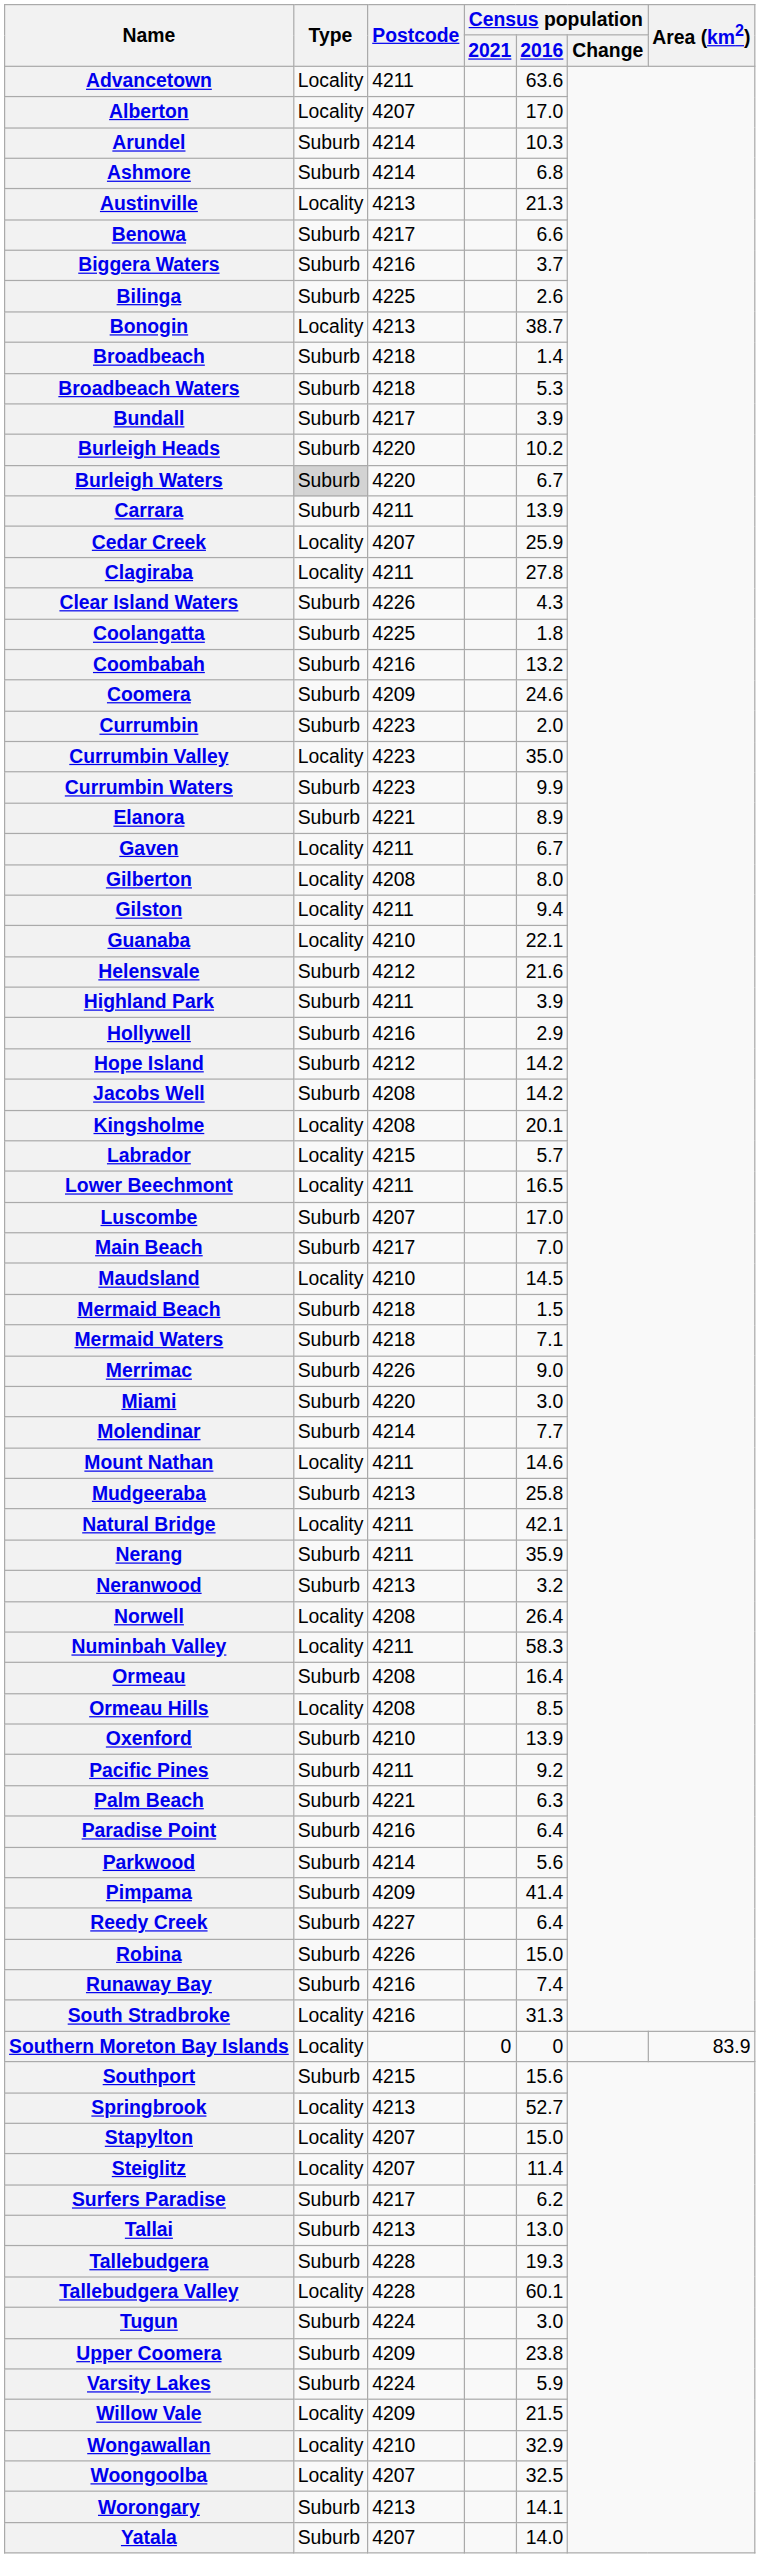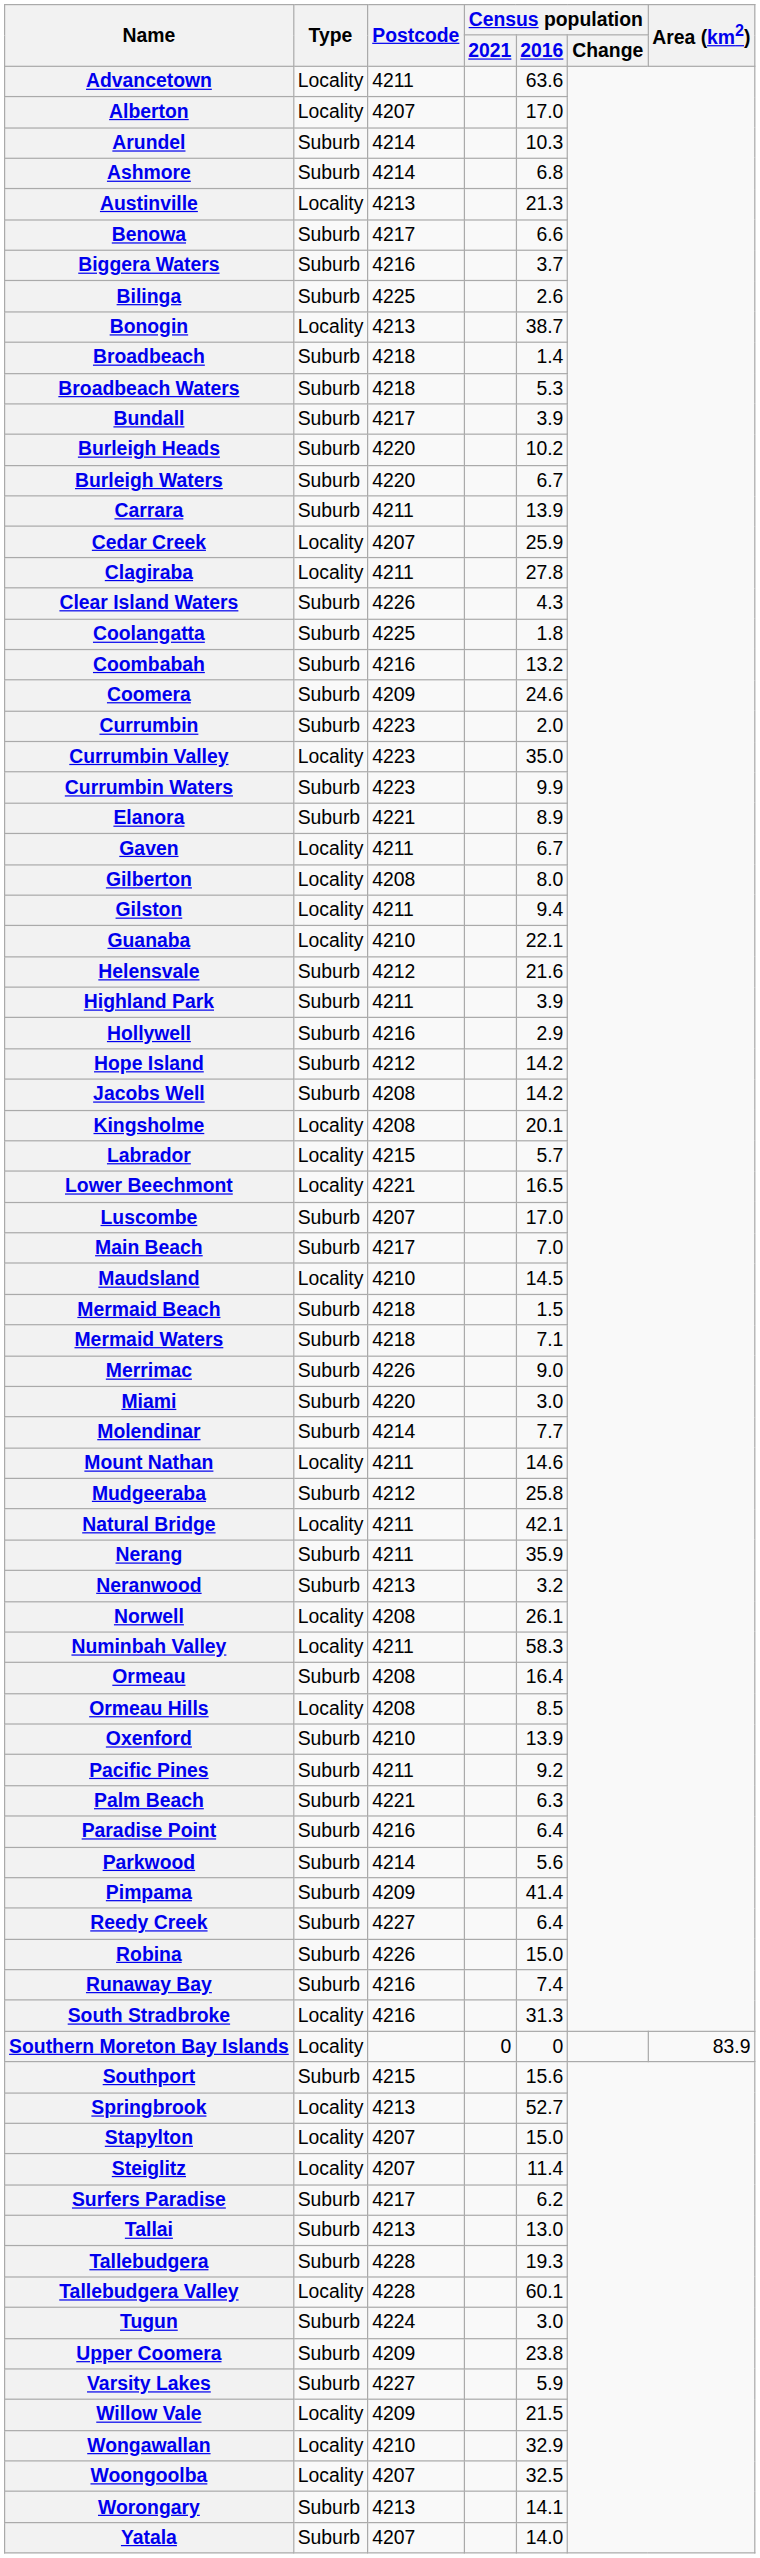Burleigh Waters | Type: lightgrey background -> no background
Lower Beechmont | Postcode: 4211 -> 4221
Mudgeeraba | Postcode: 4213 -> 4212
Norwell | Census population / 2016: 26.4 -> 26.1
Varsity Lakes | Postcode: 4224 -> 4227
